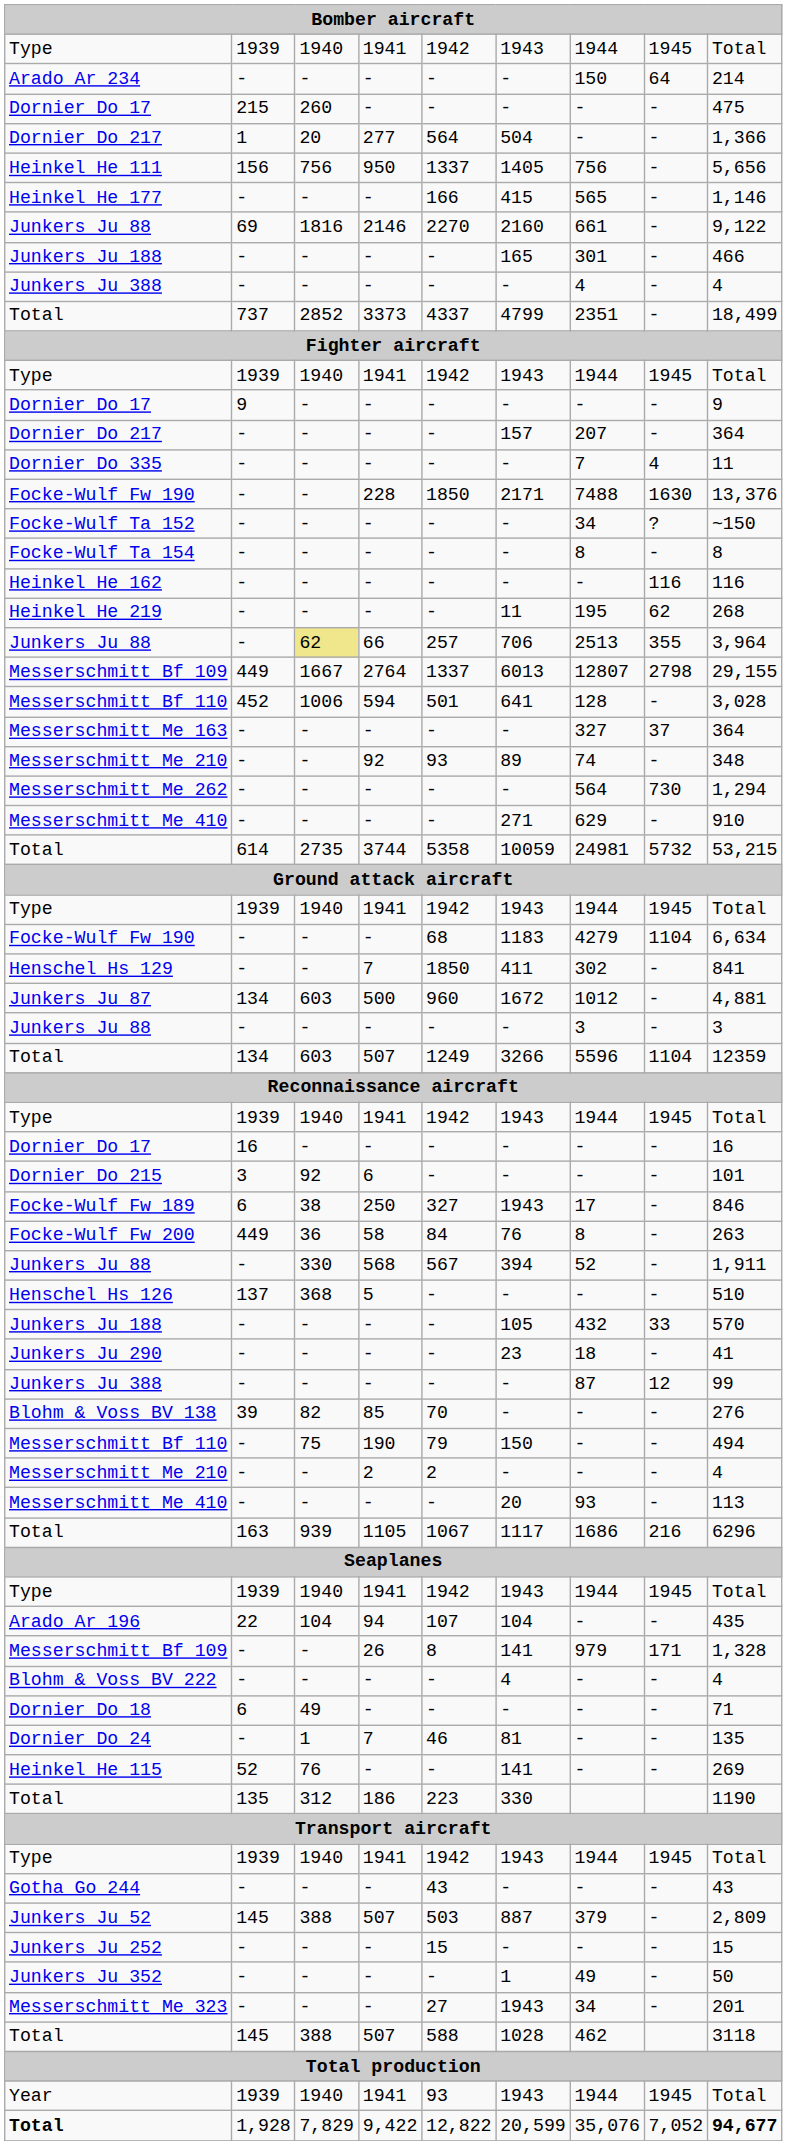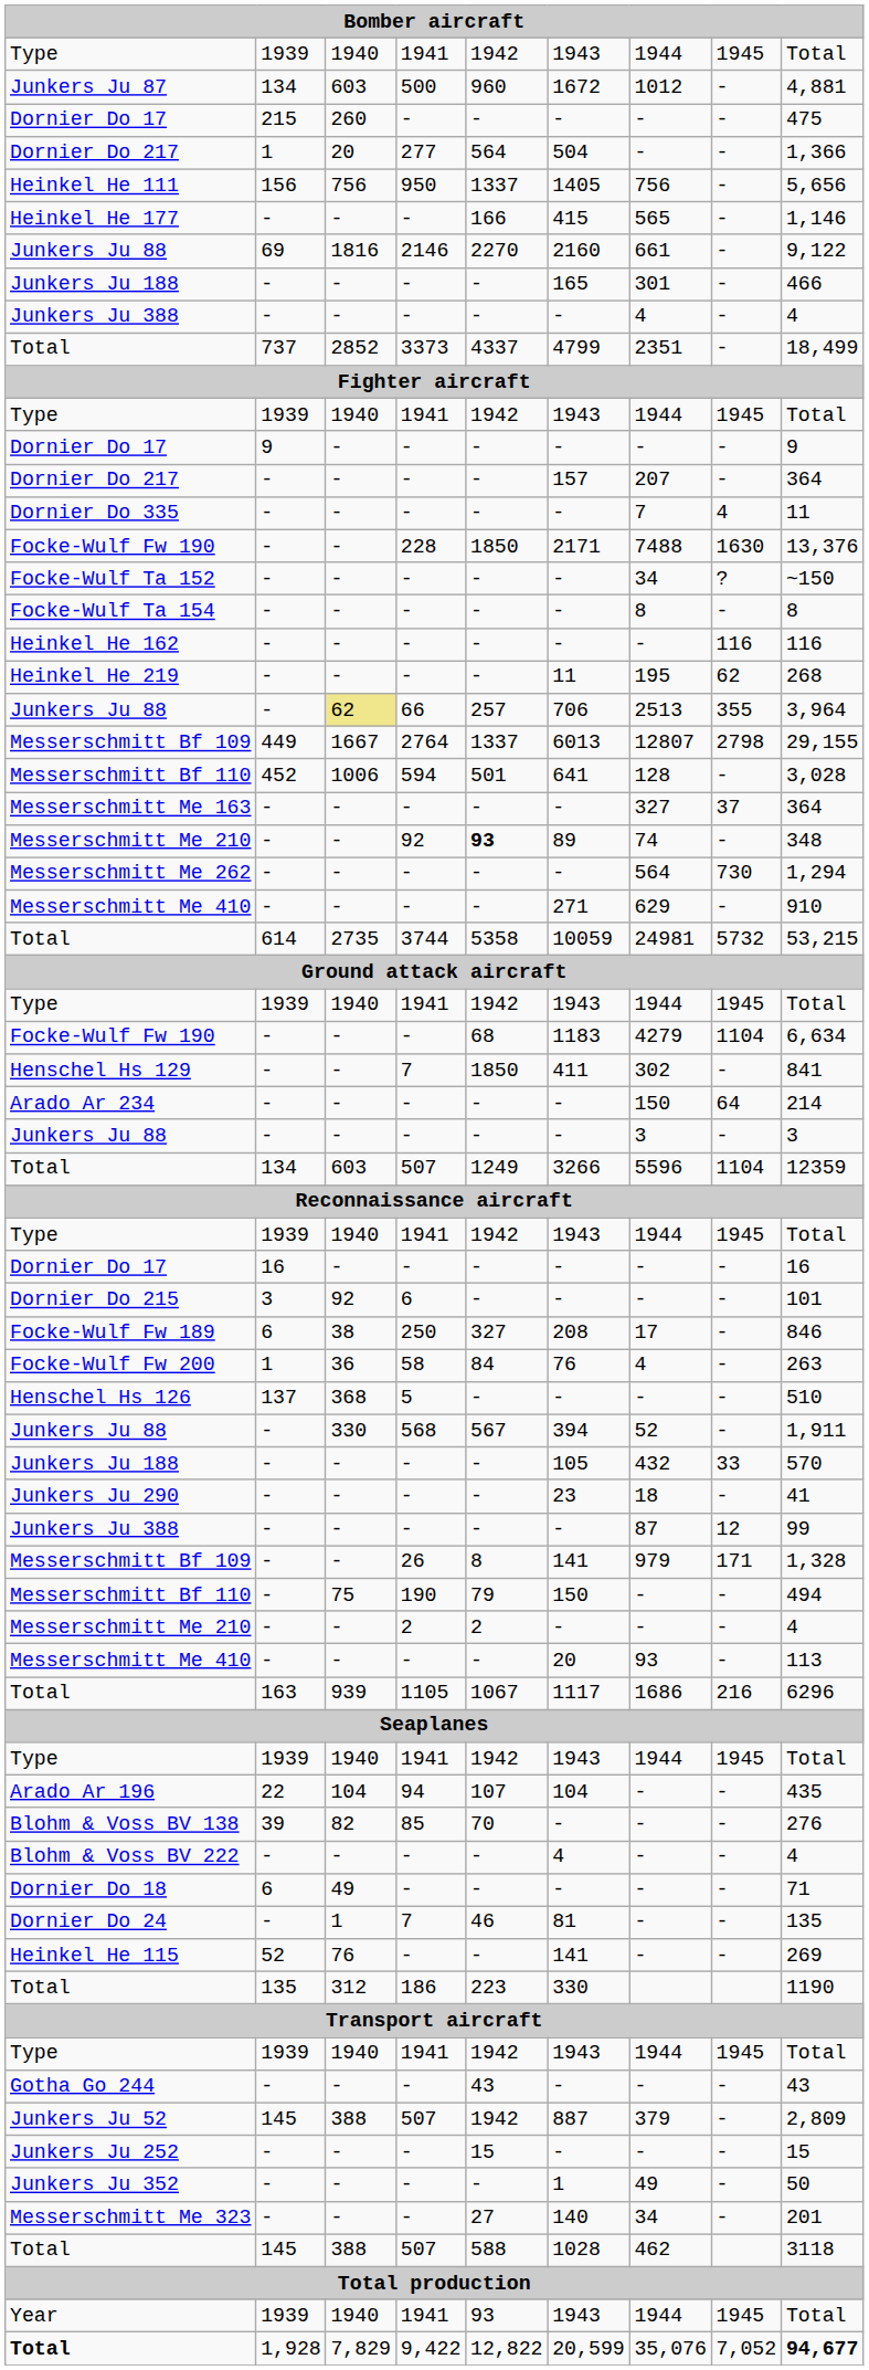rows swapped: Arado Ar 234 <-> Junkers Ju 87
Messerschmitt Me 210 / 92 | column 5: normal -> bold
Focke-Wulf Fw 189 | column 6: 1943 -> 208
Focke-Wulf Fw 200 | column 2: 449 -> 1
Focke-Wulf Fw 200 | column 7: 8 -> 4
rows swapped: Henschel Hs 126 <-> Junkers Ju 88 / 568
rows swapped: Messerschmitt Bf 109 / 26 <-> Blohm & Voss BV 138
Junkers Ju 52 | column 5: 503 -> 1942
Messerschmitt Me 323 | column 6: 1943 -> 140
